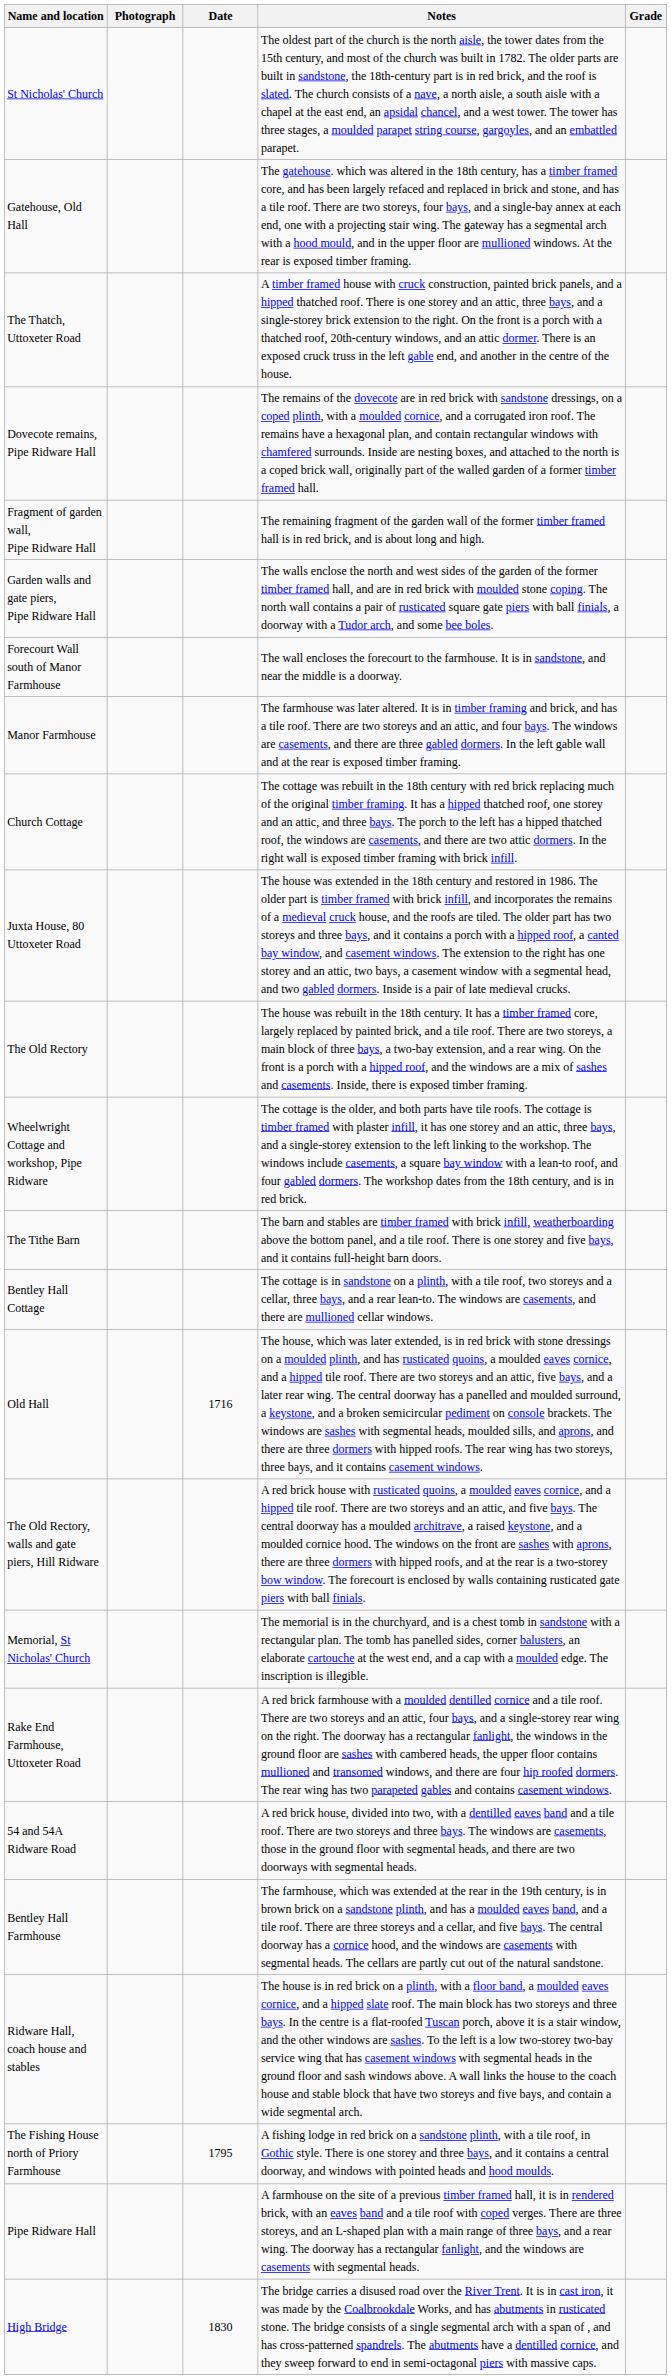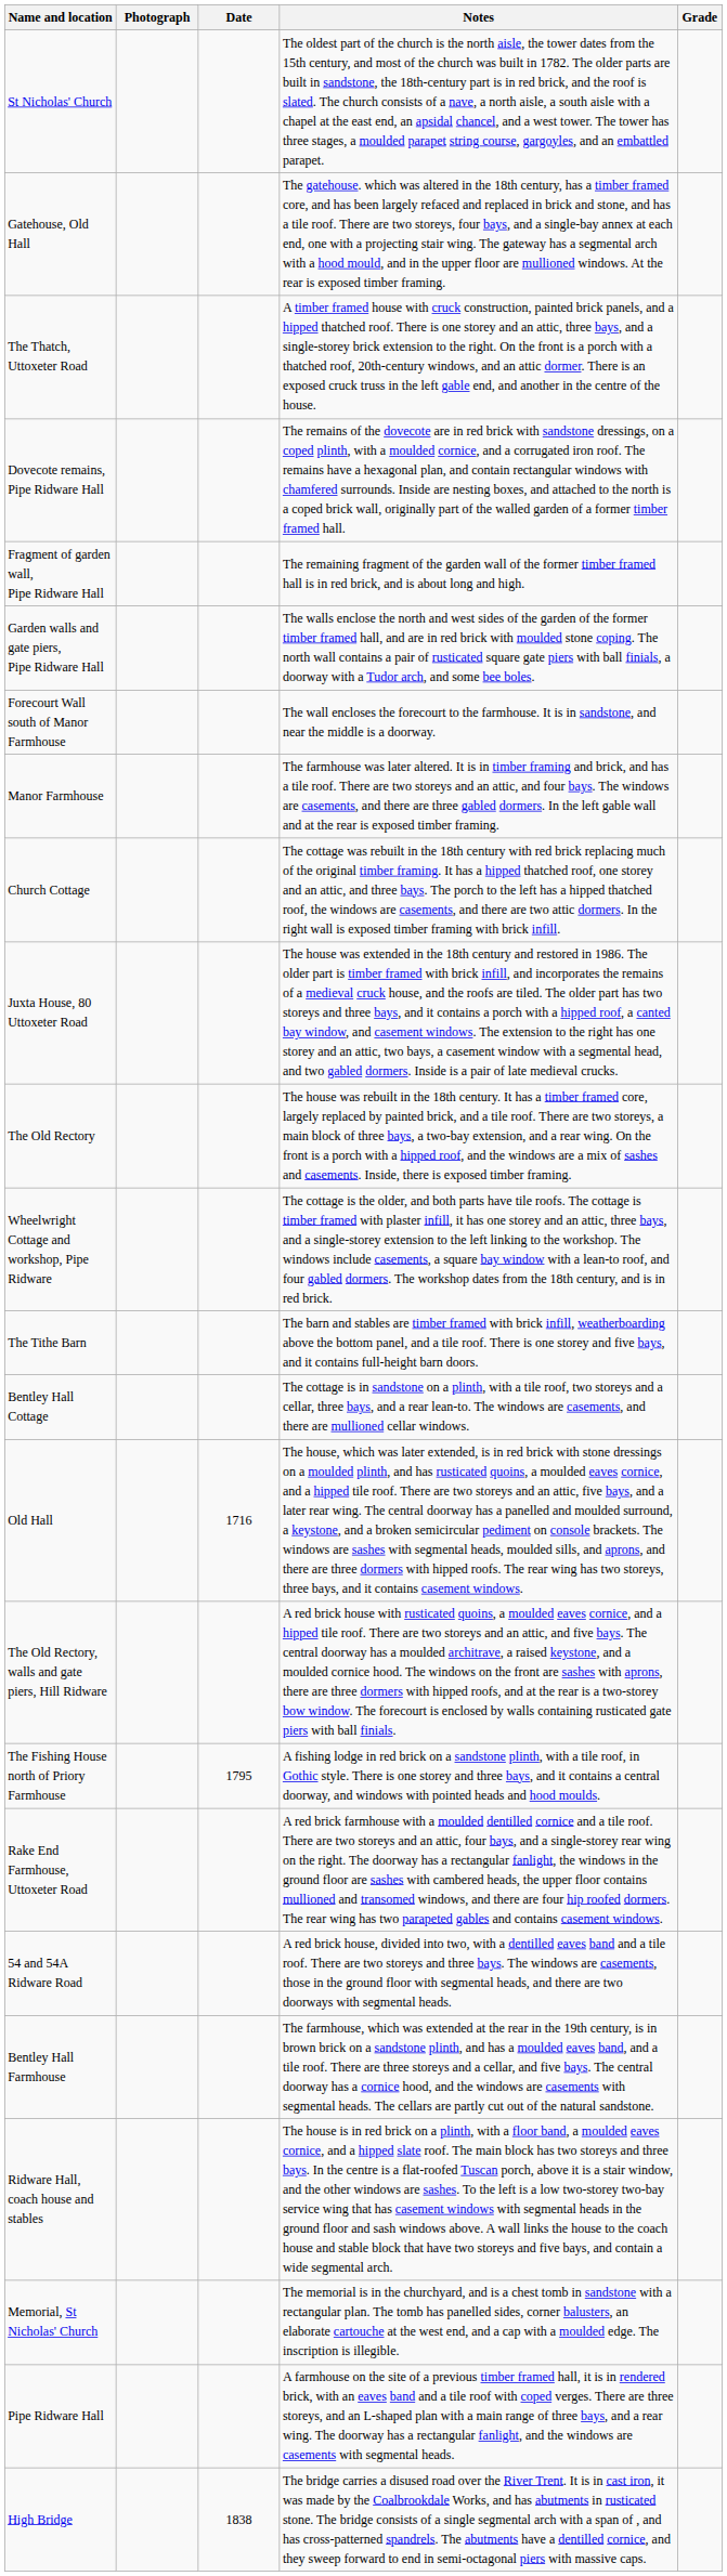rows swapped: Memorial, St Nicholas' Church <-> The Fishing House north of Priory Farmhouse
High Bridge | Date: 1830 -> 1838
